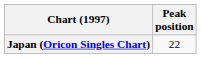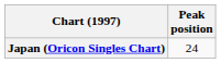Japan (Oricon Singles Chart) | Peak position: 22 -> 24
